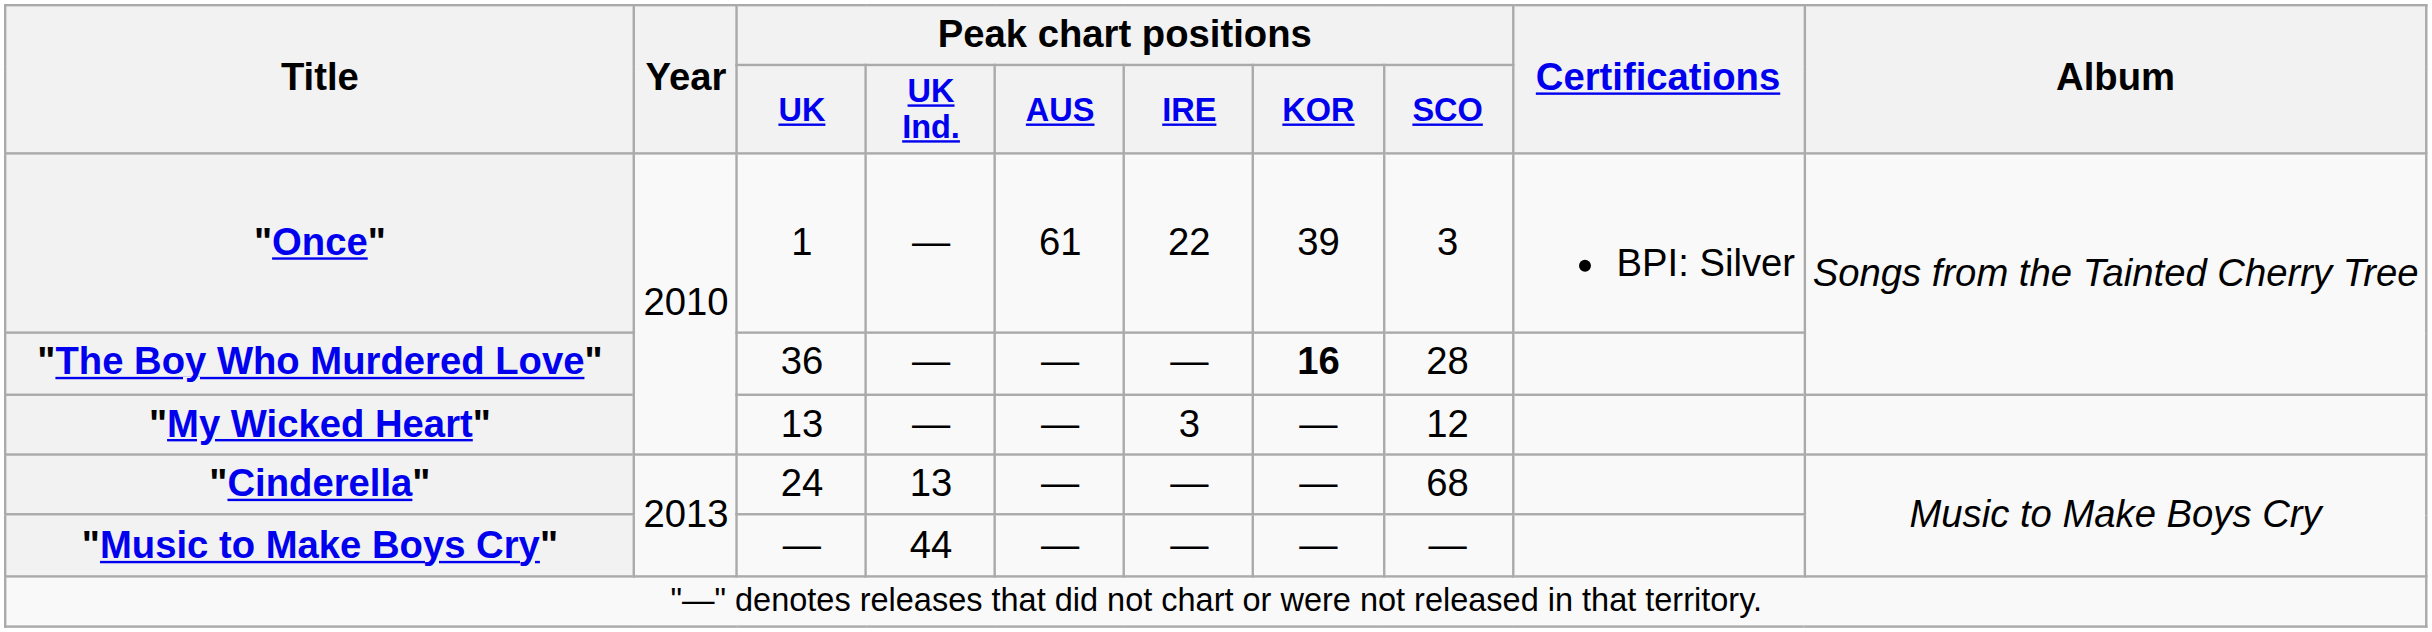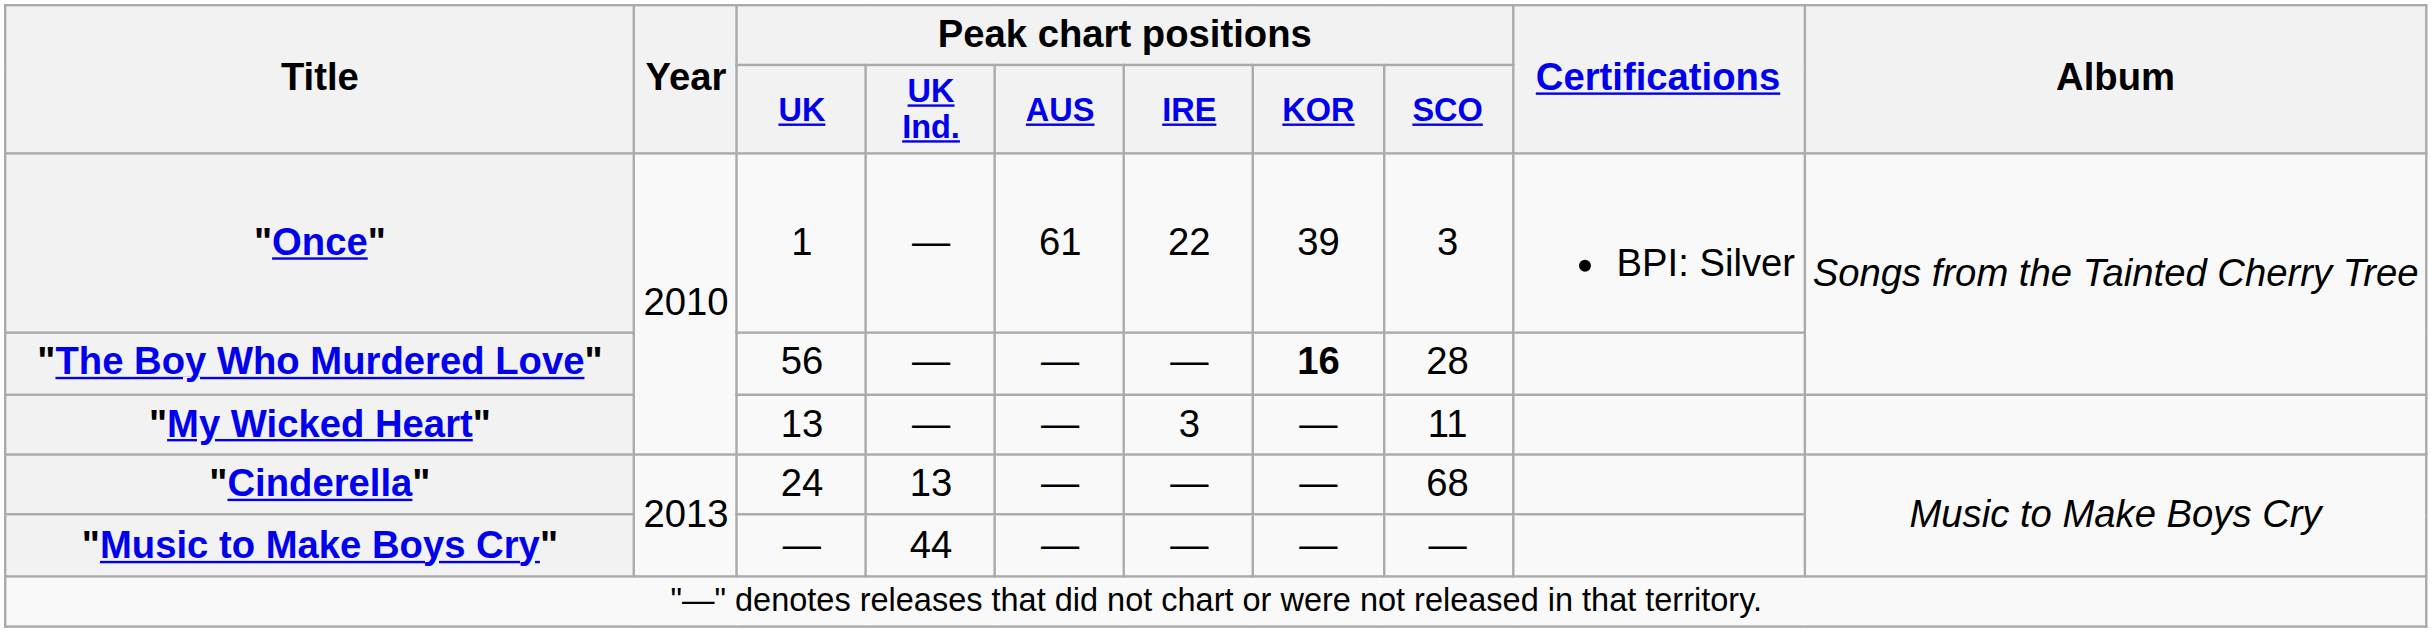"The Boy Who Murdered Love" | Peak chart positions / UK: 36 -> 56
"My Wicked Heart" | Peak chart positions / SCO: 12 -> 11
